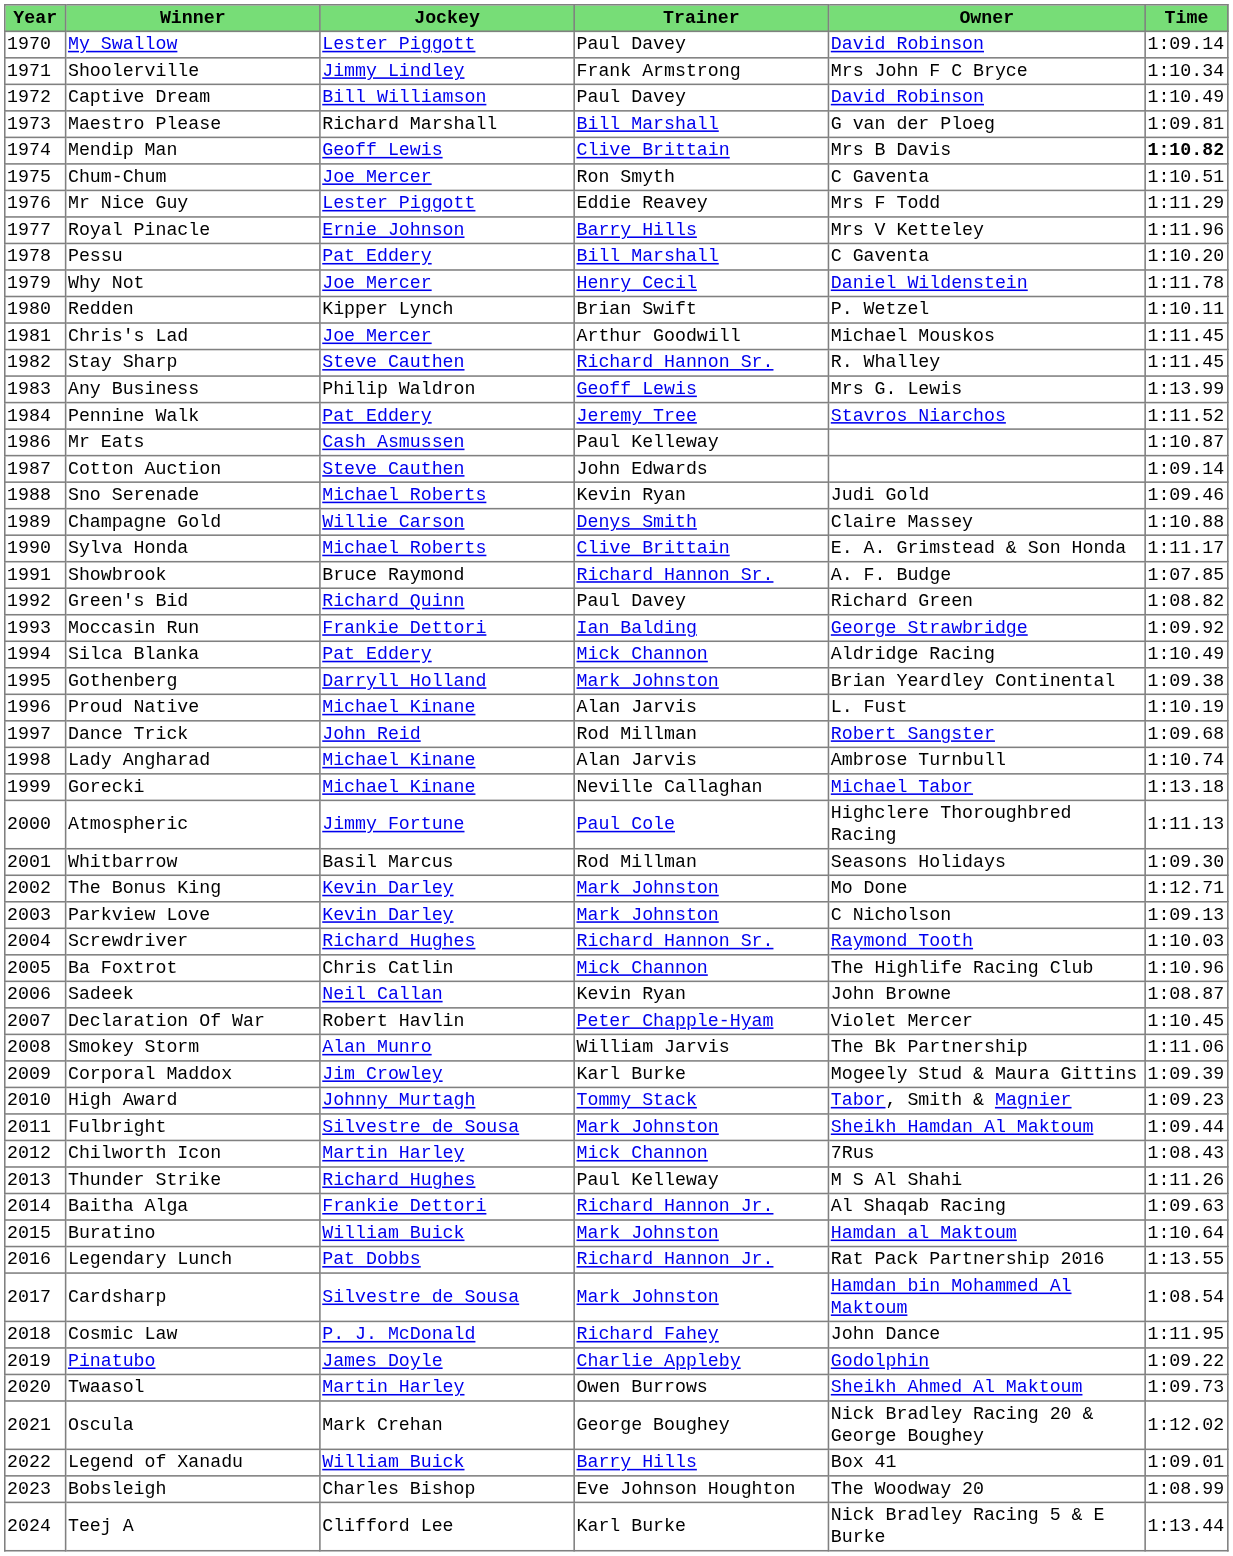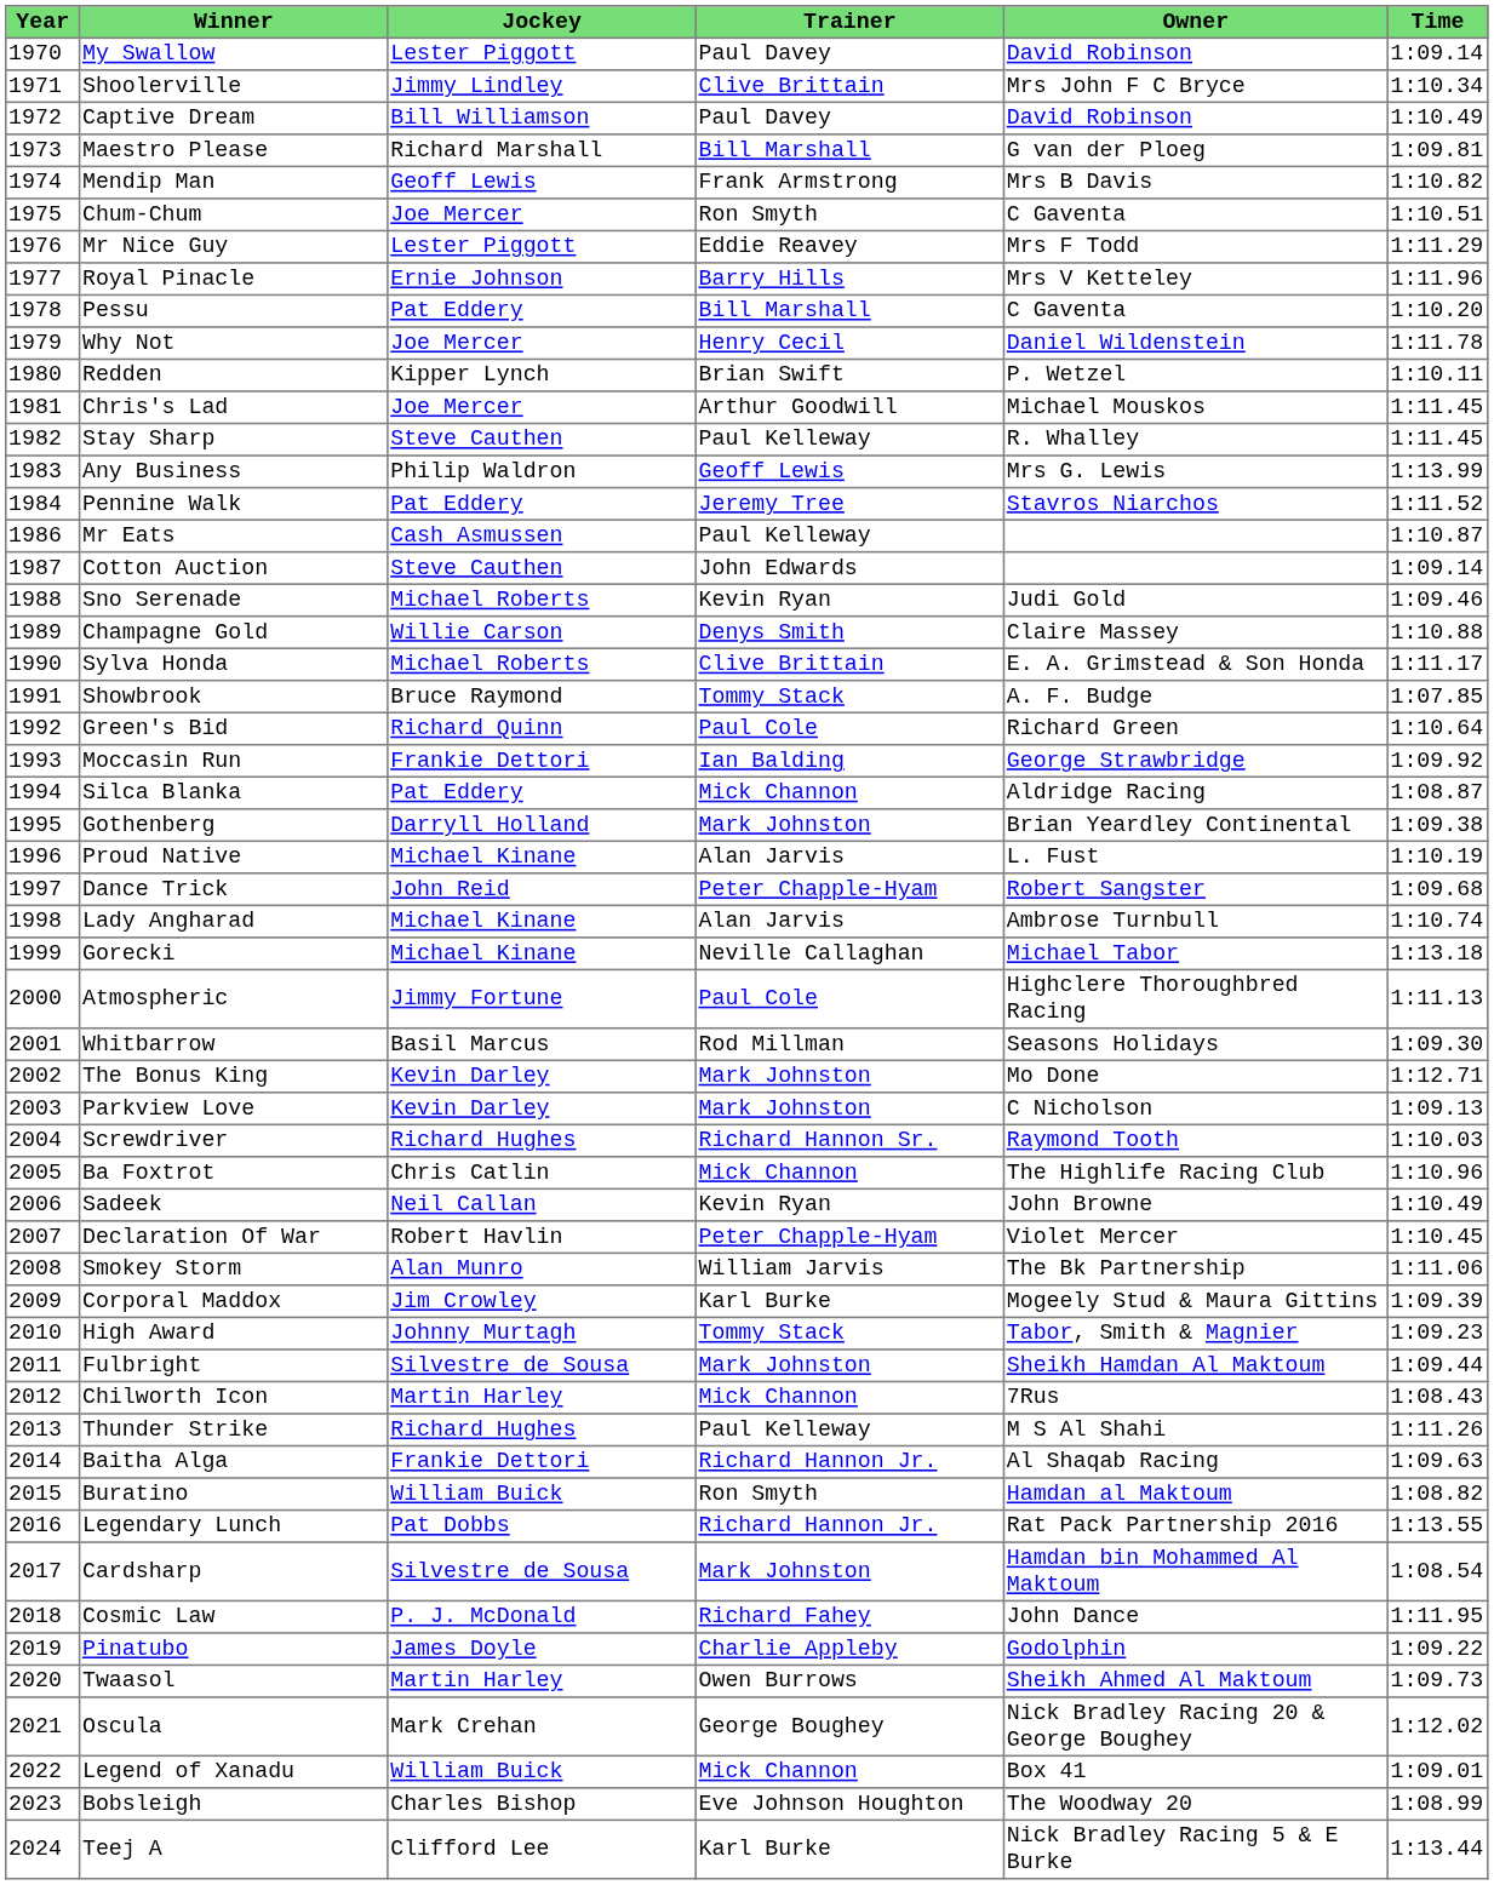Shoolerville | Trainer: Frank Armstrong -> Clive Brittain
Mendip Man | Trainer: Clive Brittain -> Frank Armstrong
Mendip Man | Time: bold -> normal
Stay Sharp | Trainer: Richard Hannon Sr. -> Paul Kelleway
Showbrook | Trainer: Richard Hannon Sr. -> Tommy Stack
Green's Bid | Trainer: Paul Davey -> Paul Cole
Green's Bid | Time: 1:08.82 -> 1:10.64
Silca Blanka | Time: 1:10.49 -> 1:08.87
Dance Trick | Trainer: Rod Millman -> Peter Chapple-Hyam
Sadeek | Time: 1:08.87 -> 1:10.49
Buratino | Trainer: Mark Johnston -> Ron Smyth
Buratino | Time: 1:10.64 -> 1:08.82
Legend of Xanadu | Trainer: Barry Hills -> Mick Channon
